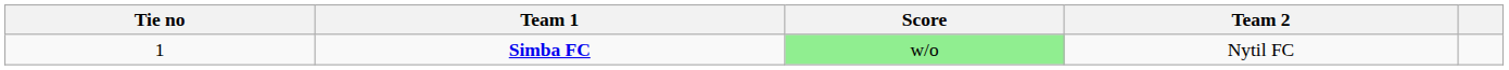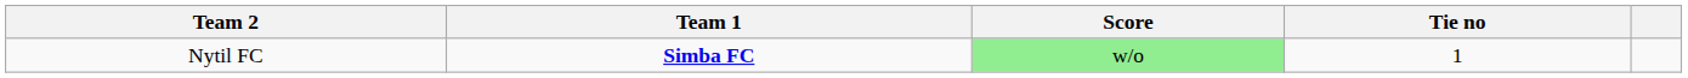columns swapped: Tie no <-> Team 2
